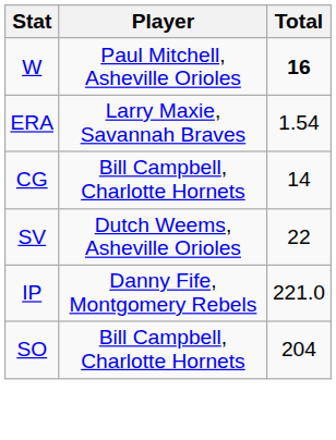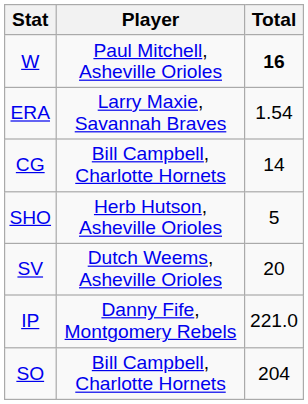+ row: SHO | Herb Hutson, Asheville Orioles | 5
SV | Total: 22 -> 20
